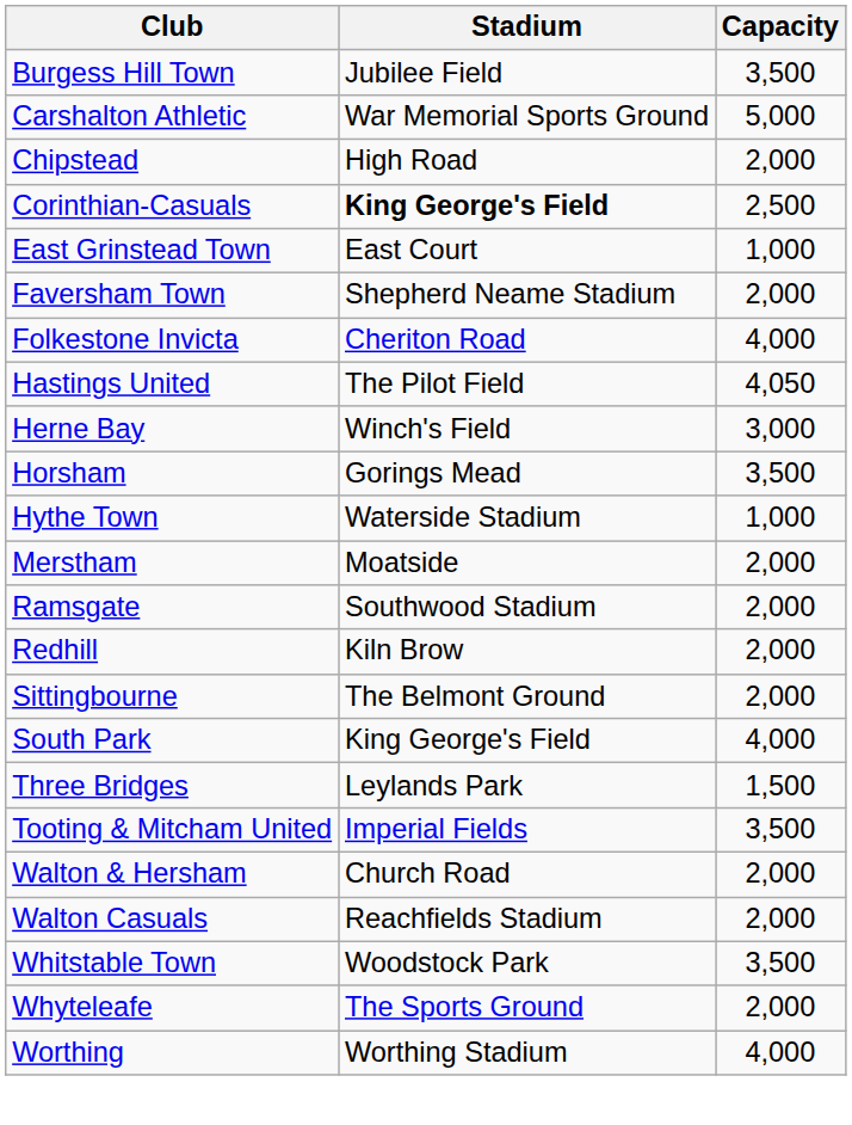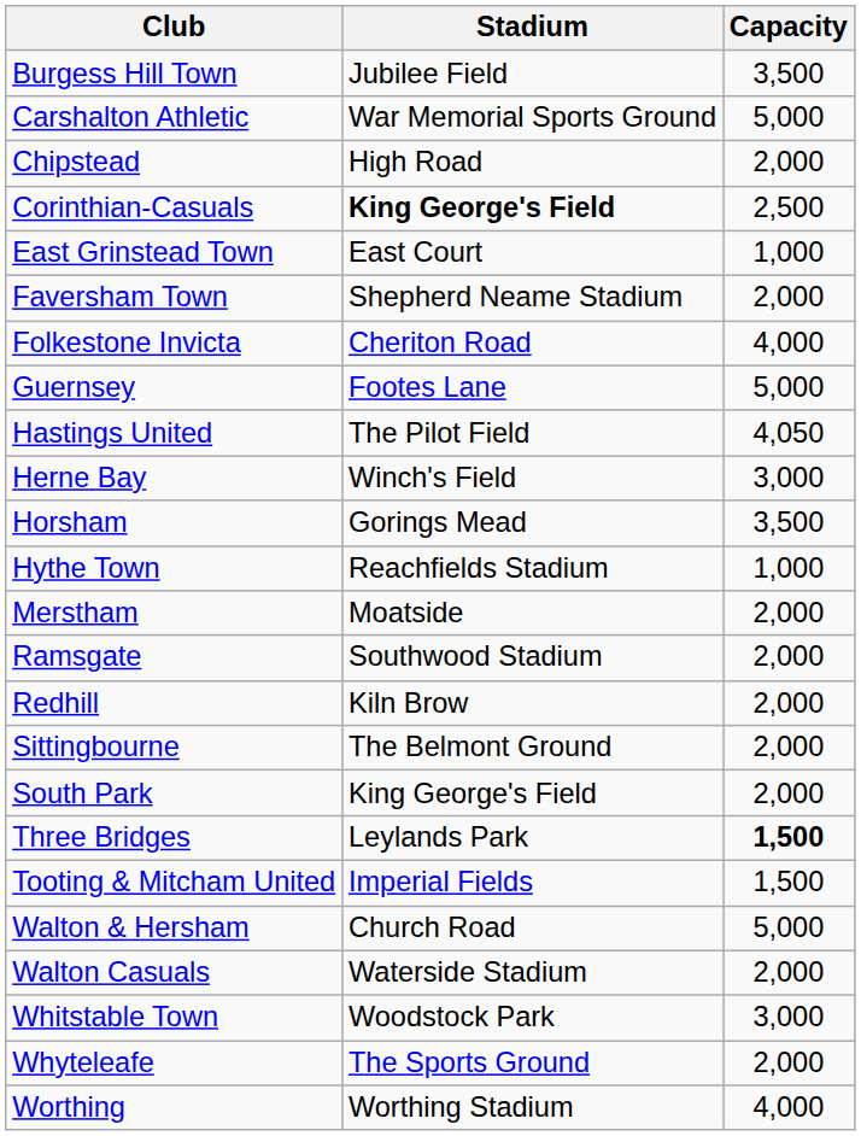+ row: Guernsey | Footes Lane | 5,000
Hythe Town | Stadium: Waterside Stadium -> Reachfields Stadium
South Park | Capacity: 4,000 -> 2,000
Three Bridges | Capacity: normal -> bold
Tooting & Mitcham United | Capacity: 3,500 -> 1,500
Walton & Hersham | Capacity: 2,000 -> 5,000
Walton Casuals | Stadium: Reachfields Stadium -> Waterside Stadium
Whitstable Town | Capacity: 3,500 -> 3,000
